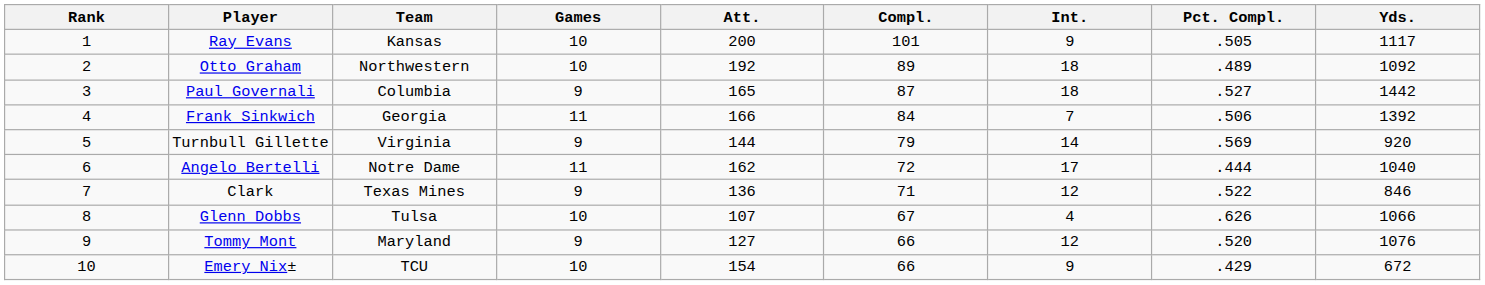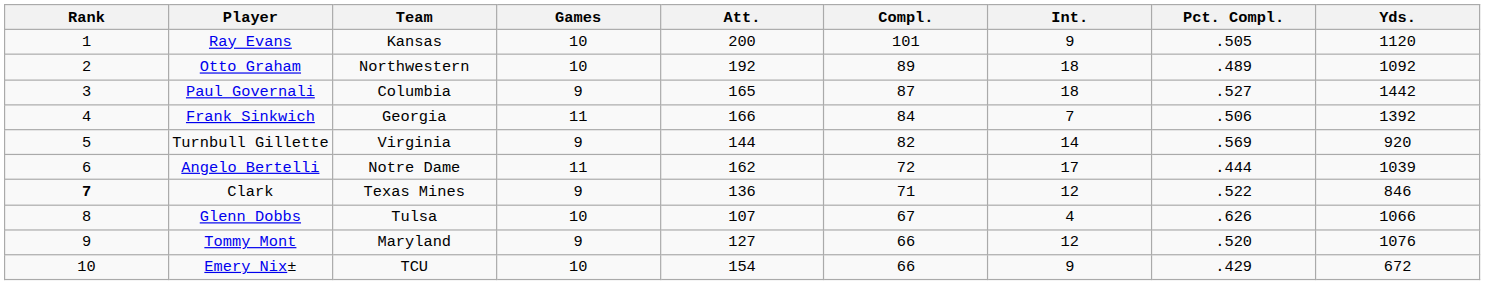Ray Evans | Yds.: 1117 -> 1120
Turnbull Gillette | Compl.: 79 -> 82
Angelo Bertelli | Yds.: 1040 -> 1039
Clark | Rank: normal -> bold
